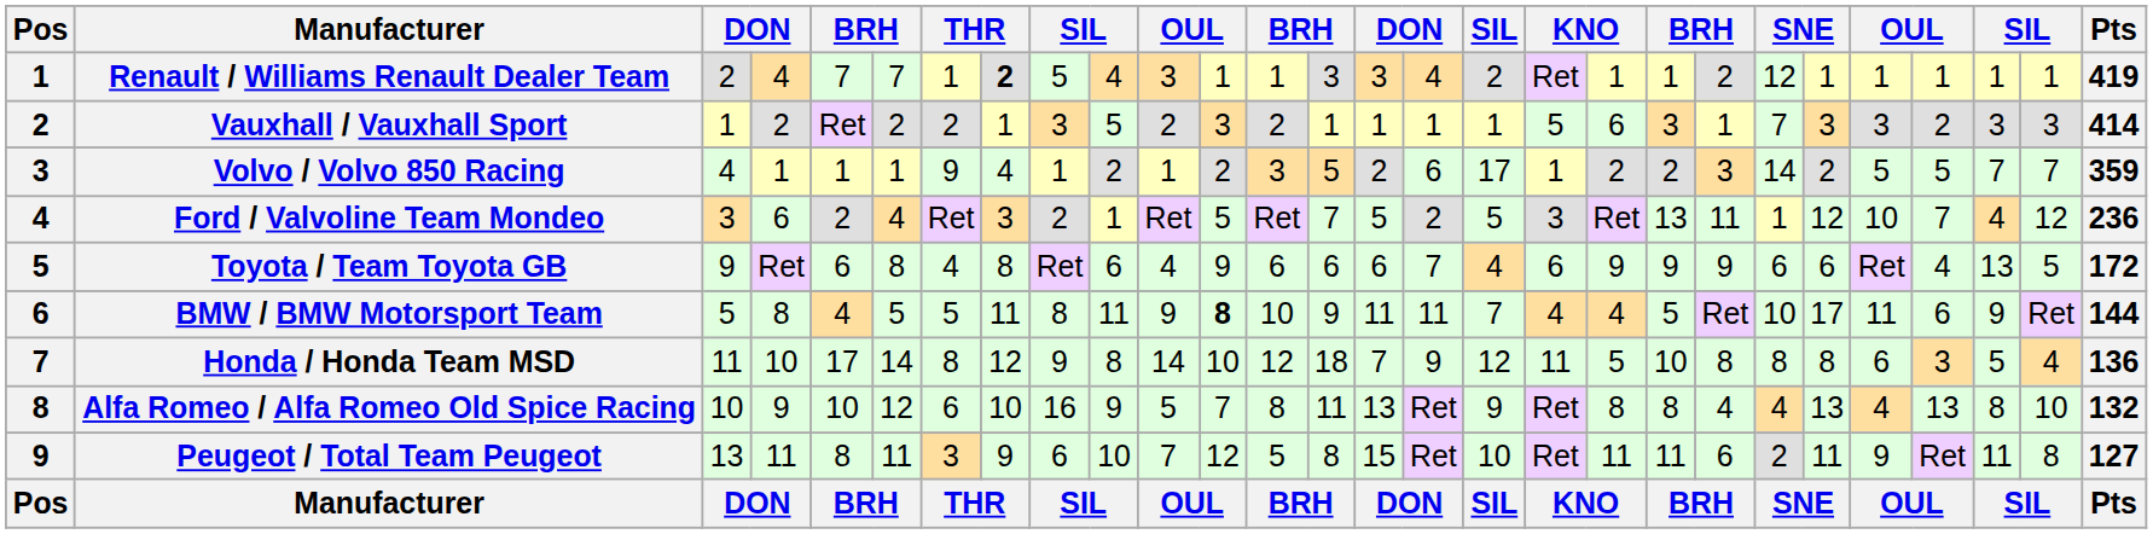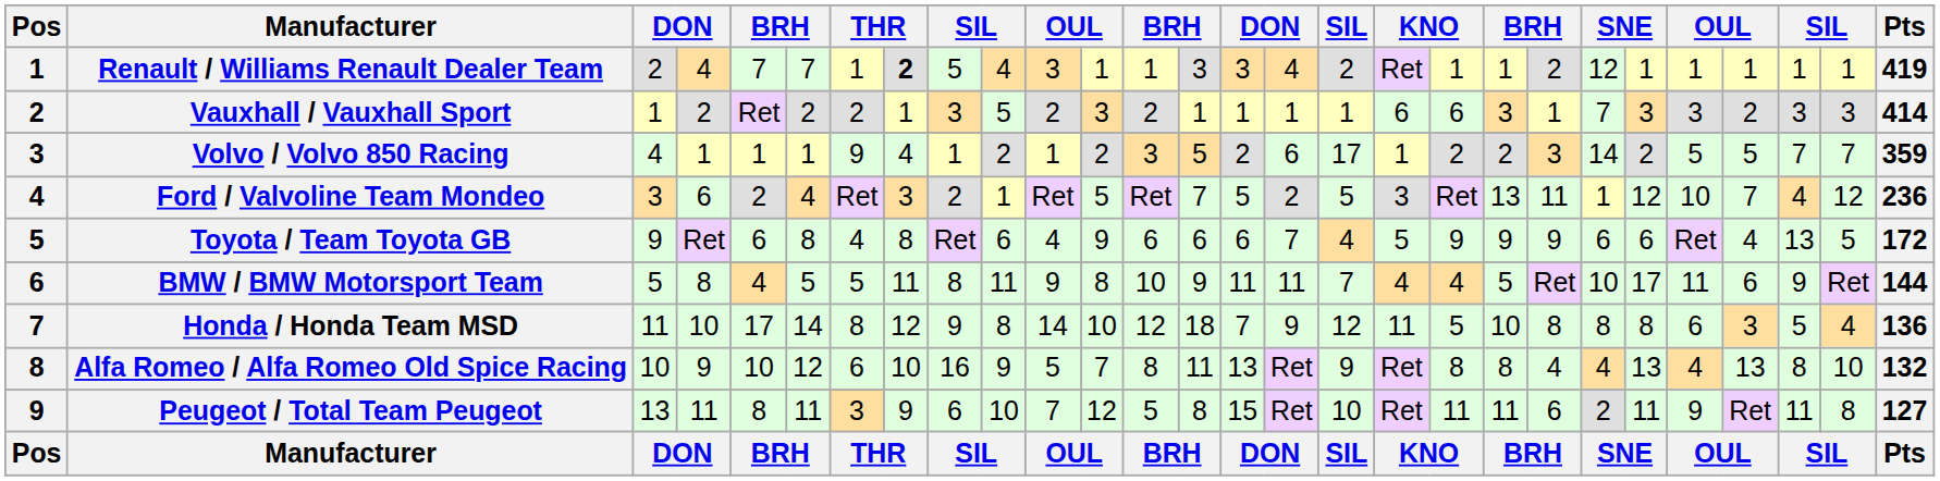Vauxhall / Vauxhall Sport | column 18: 5 -> 6
Toyota / Team Toyota GB | column 18: 6 -> 5
BMW / BMW Motorsport Team | column 12: bold -> normal
